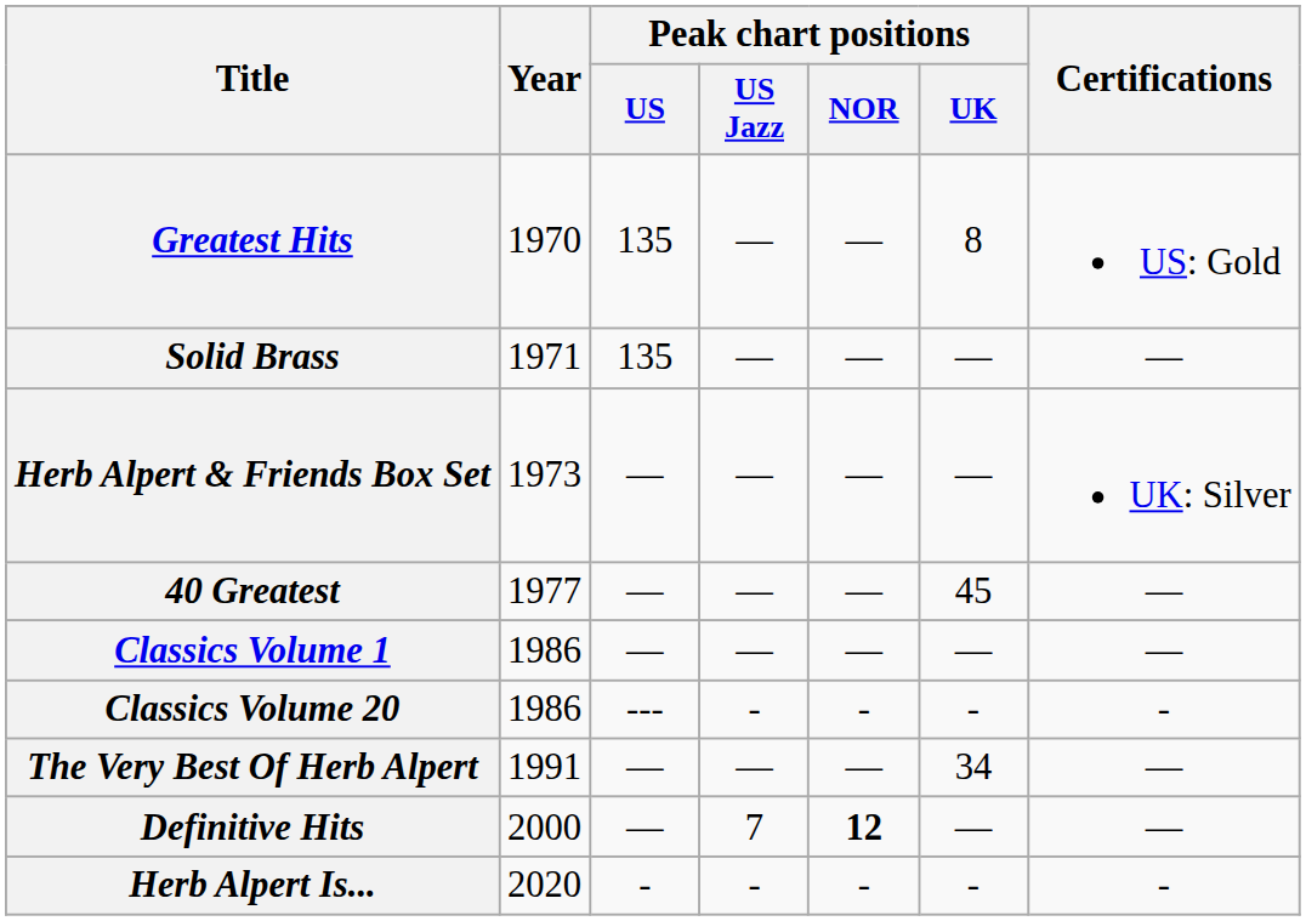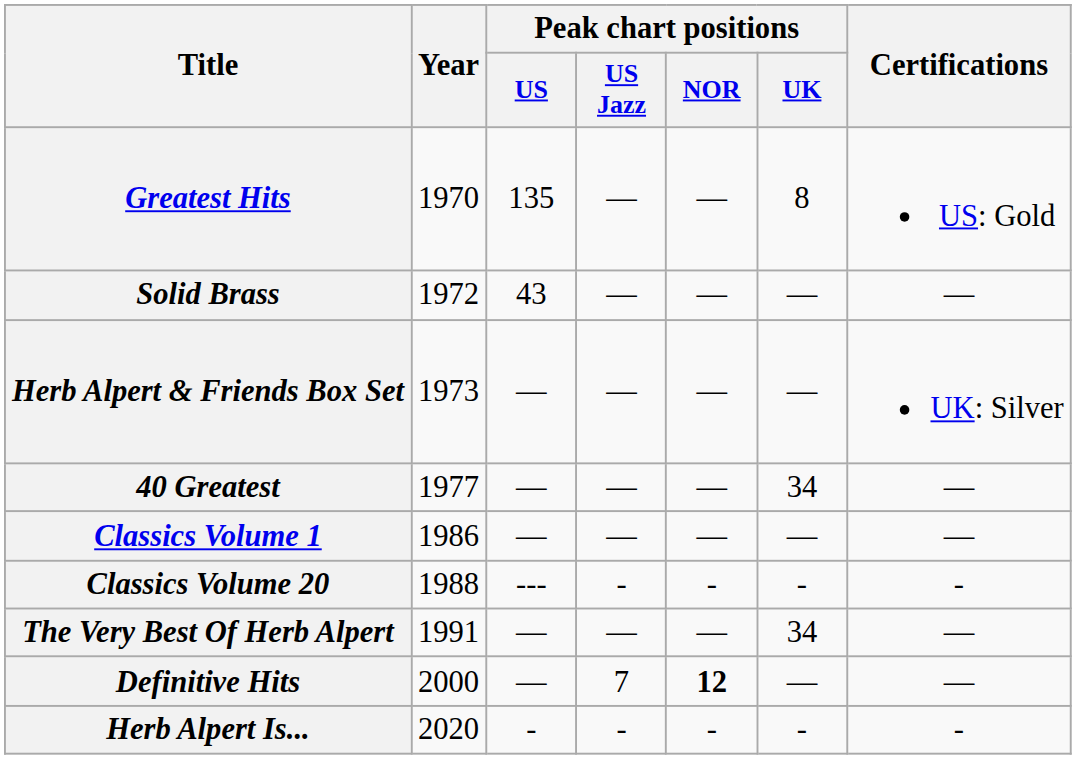Solid Brass | Year: 1971 -> 1972
Solid Brass | Peak chart positions / US: 135 -> 43
40 Greatest | Peak chart positions / UK: 45 -> 34
Classics Volume 20 | Year: 1986 -> 1988
